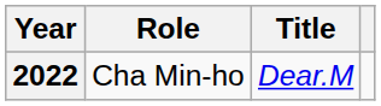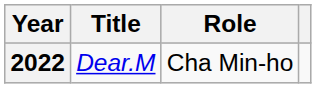columns swapped: Title <-> Role
